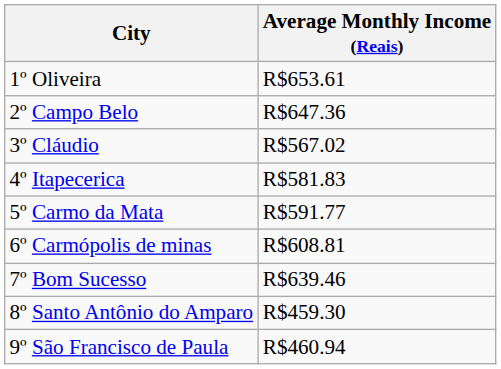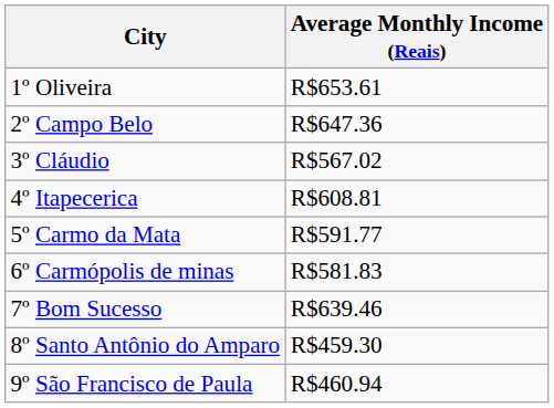4º Itapecerica | Average Monthly Income (Reais): R$581.83 -> R$608.81
6º Carmópolis de minas | Average Monthly Income (Reais): R$608.81 -> R$581.83
